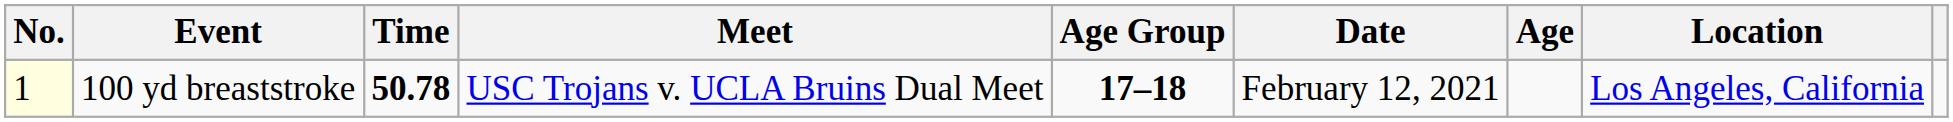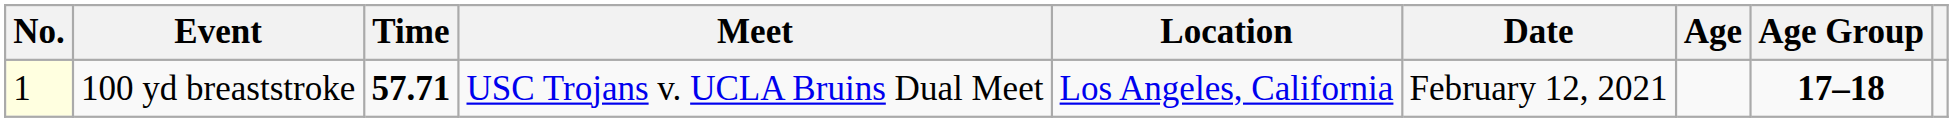columns swapped: Location <-> Age Group
100 yd breaststroke | Time: 50.78 -> 57.71
